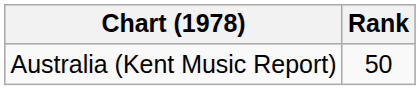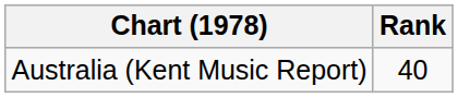Australia (Kent Music Report) | Rank: 50 -> 40
